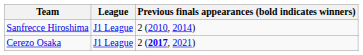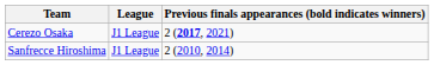rows swapped: Cerezo Osaka <-> Sanfrecce Hiroshima
